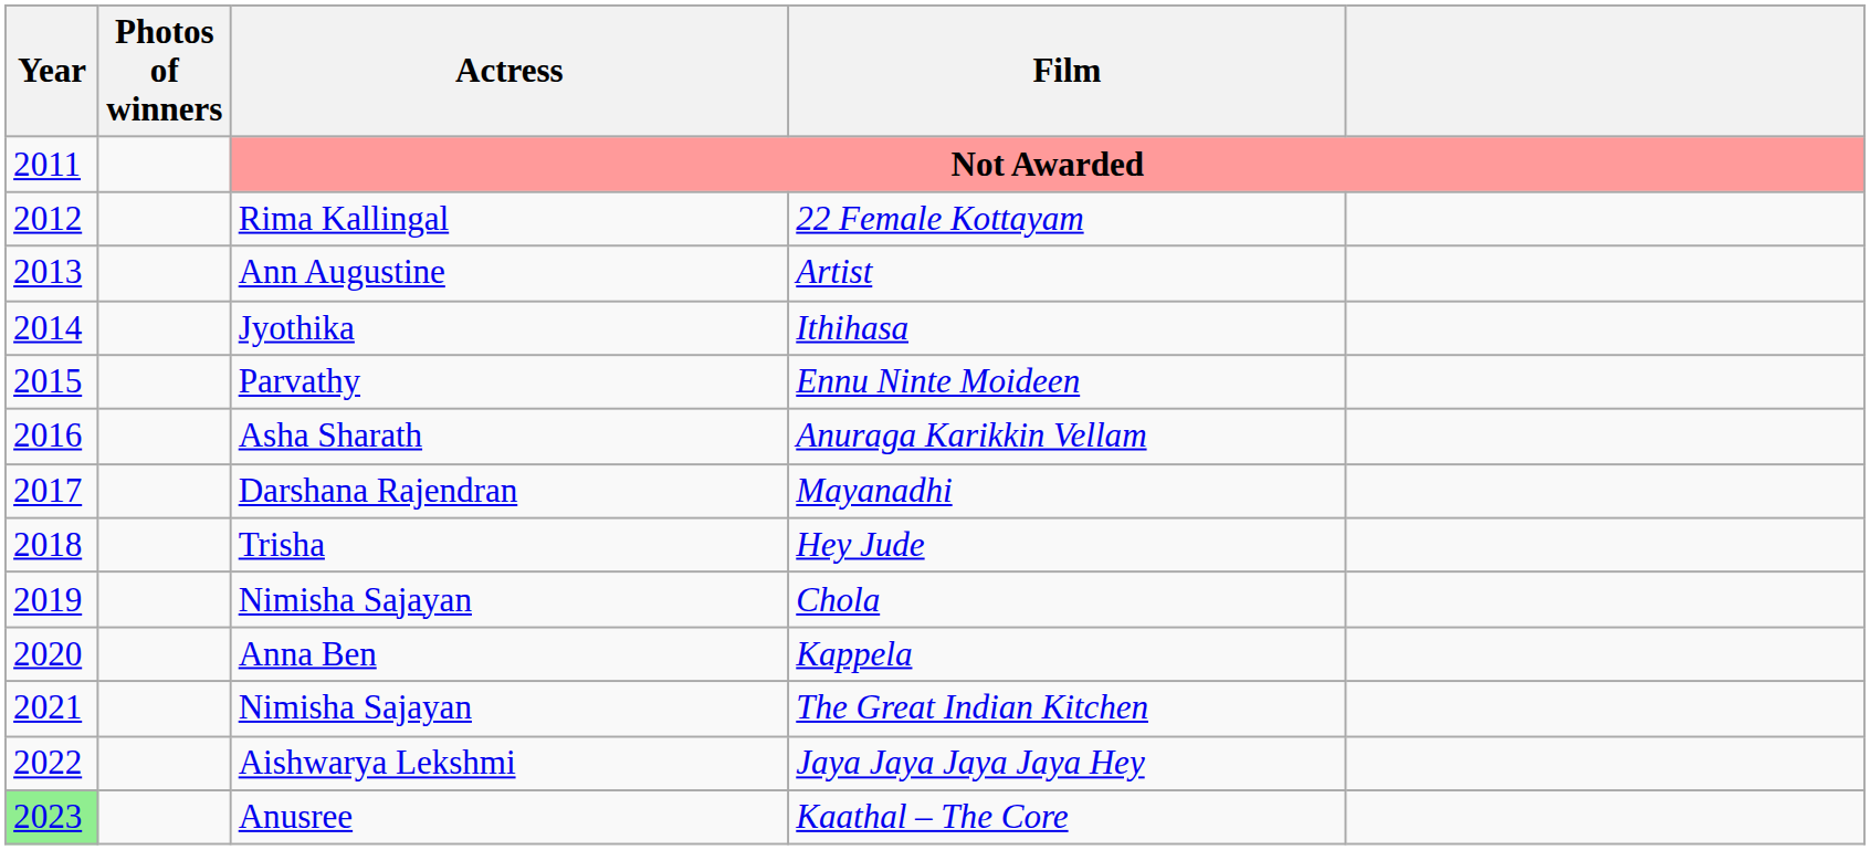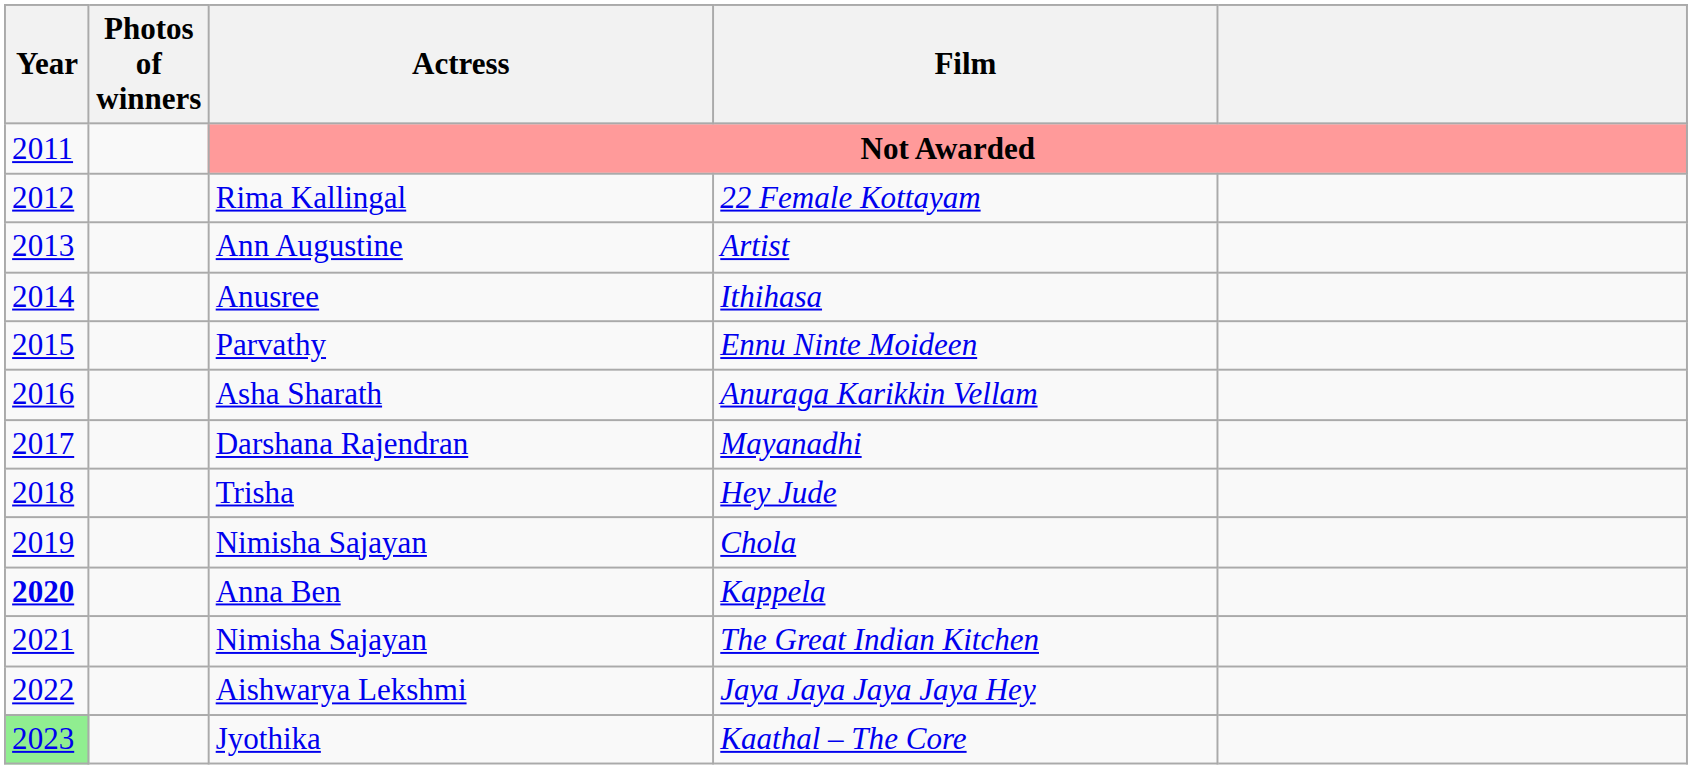Ithihasa | Actress: Jyothika -> Anusree
Kappela | Year: normal -> bold
Kaathal – The Core | Actress: Anusree -> Jyothika
